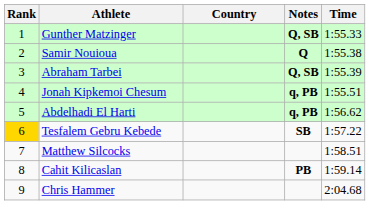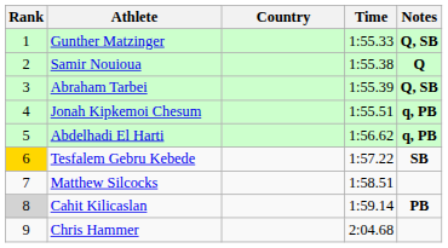columns swapped: Time <-> Notes
Cahit Kilicaslan | Rank: no background -> lightgrey background
